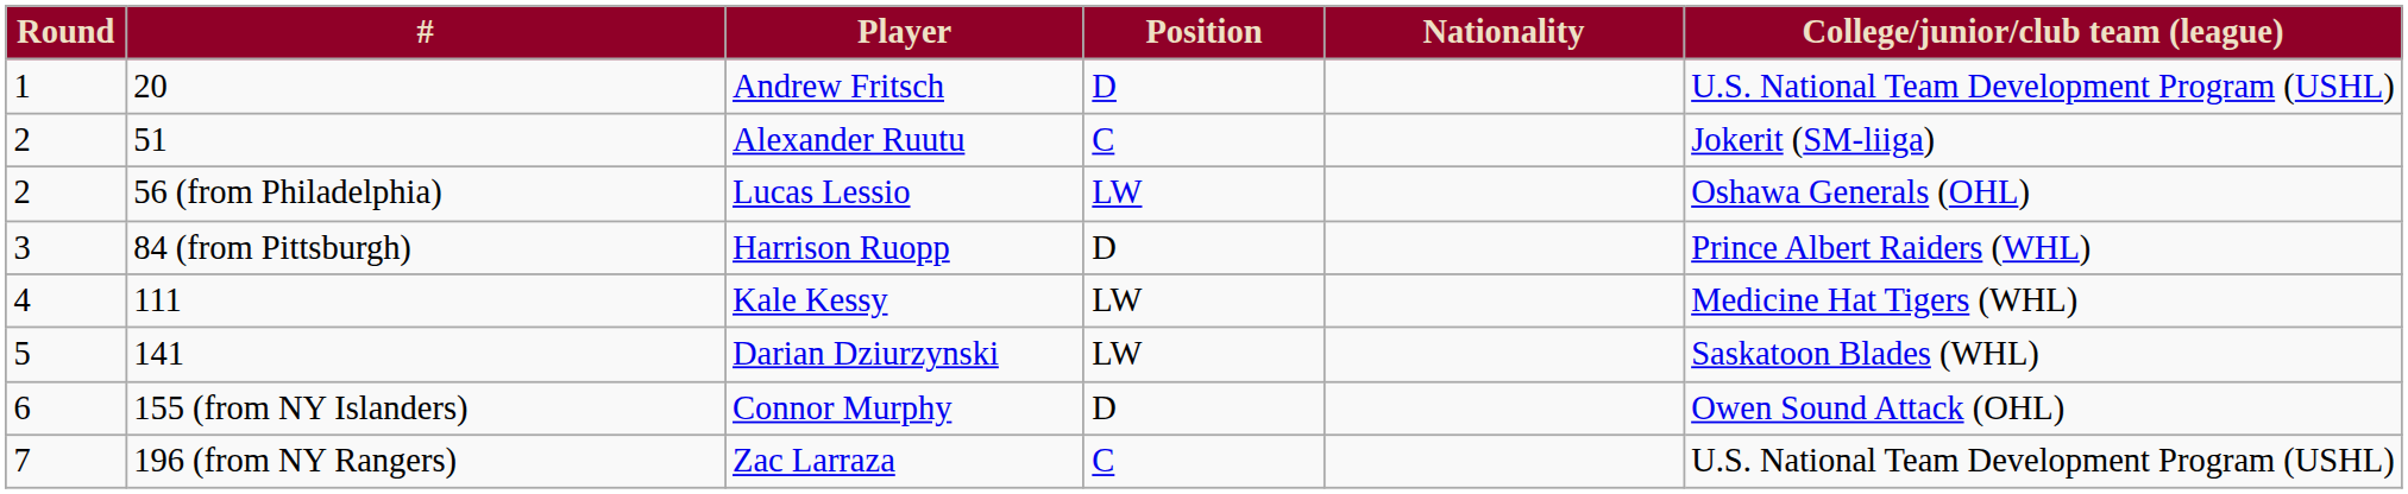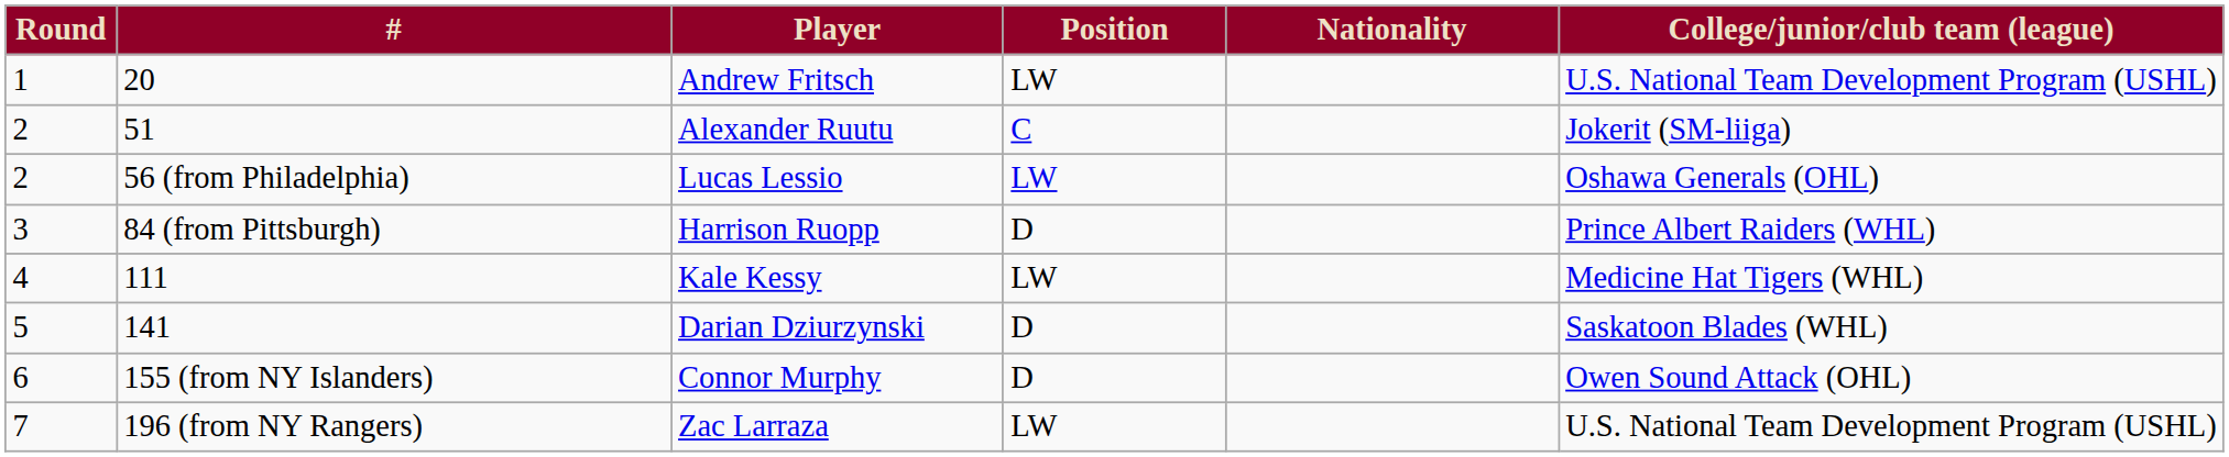20 | Position: D -> LW
141 | Position: LW -> D
196 (from NY Rangers) | Position: C -> LW
